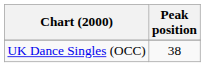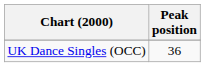UK Dance Singles (OCC) | Peak position: 38 -> 36
